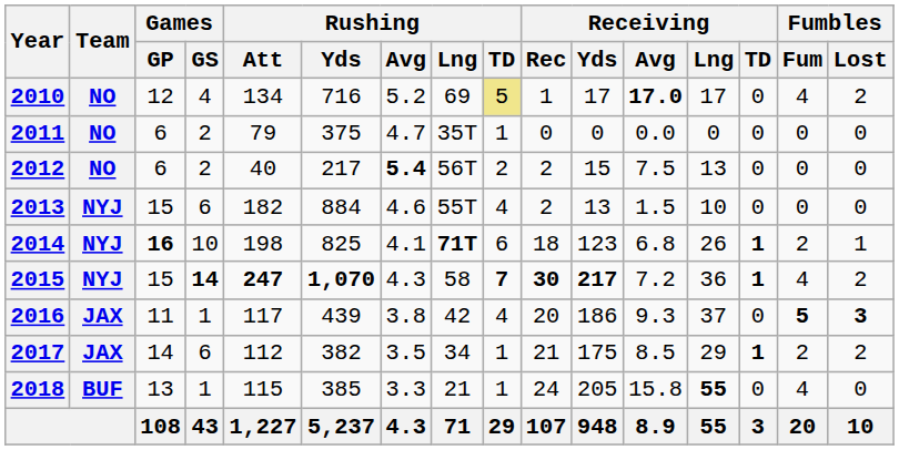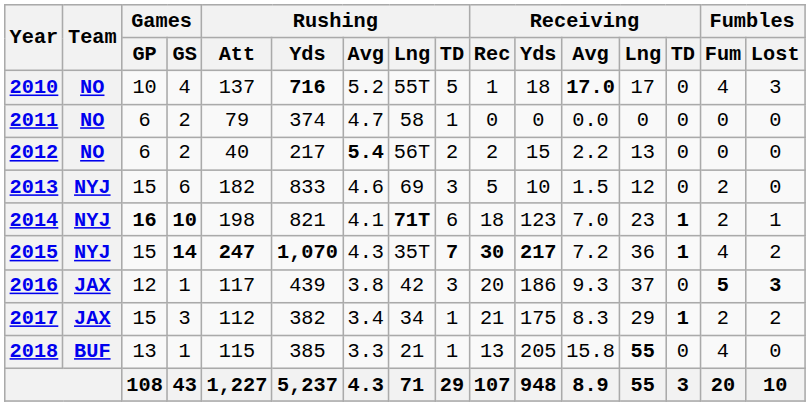2010 | Games / GP: 12 -> 10
2010 | Rushing / Att: 134 -> 137
2010 | Rushing / Yds: normal -> bold
2010 | Rushing / Lng: 69 -> 55T
2010 | Rushing / TD: khaki background -> no background
2010 | Receiving / Yds: 17 -> 18
2010 | Fumbles / Lost: 2 -> 3
2011 | Rushing / Yds: 375 -> 374
2011 | Rushing / Lng: 35T -> 58
2012 | Receiving / Avg: 7.5 -> 2.2
2013 | Rushing / Yds: 884 -> 833
2013 | Rushing / Lng: 55T -> 69
2013 | Rushing / TD: 4 -> 3
2013 | Receiving / Rec: 2 -> 5
2013 | Receiving / Yds: 13 -> 10
2013 | Receiving / Lng: 10 -> 12
2013 | Fumbles / Fum: 0 -> 2
2014 | Games / GS: normal -> bold
2014 | Rushing / Yds: 825 -> 821
2014 | Receiving / Avg: 6.8 -> 7.0
2014 | Receiving / Lng: 26 -> 23
2015 | Rushing / Lng: 58 -> 35T
2016 | Games / GP: 11 -> 12
2016 | Rushing / TD: 4 -> 3
2017 | Games / GP: 14 -> 15
2017 | Games / GS: 6 -> 3
2017 | Rushing / Avg: 3.5 -> 3.4
2017 | Receiving / Avg: 8.5 -> 8.3
2018 | Receiving / Rec: 24 -> 13
